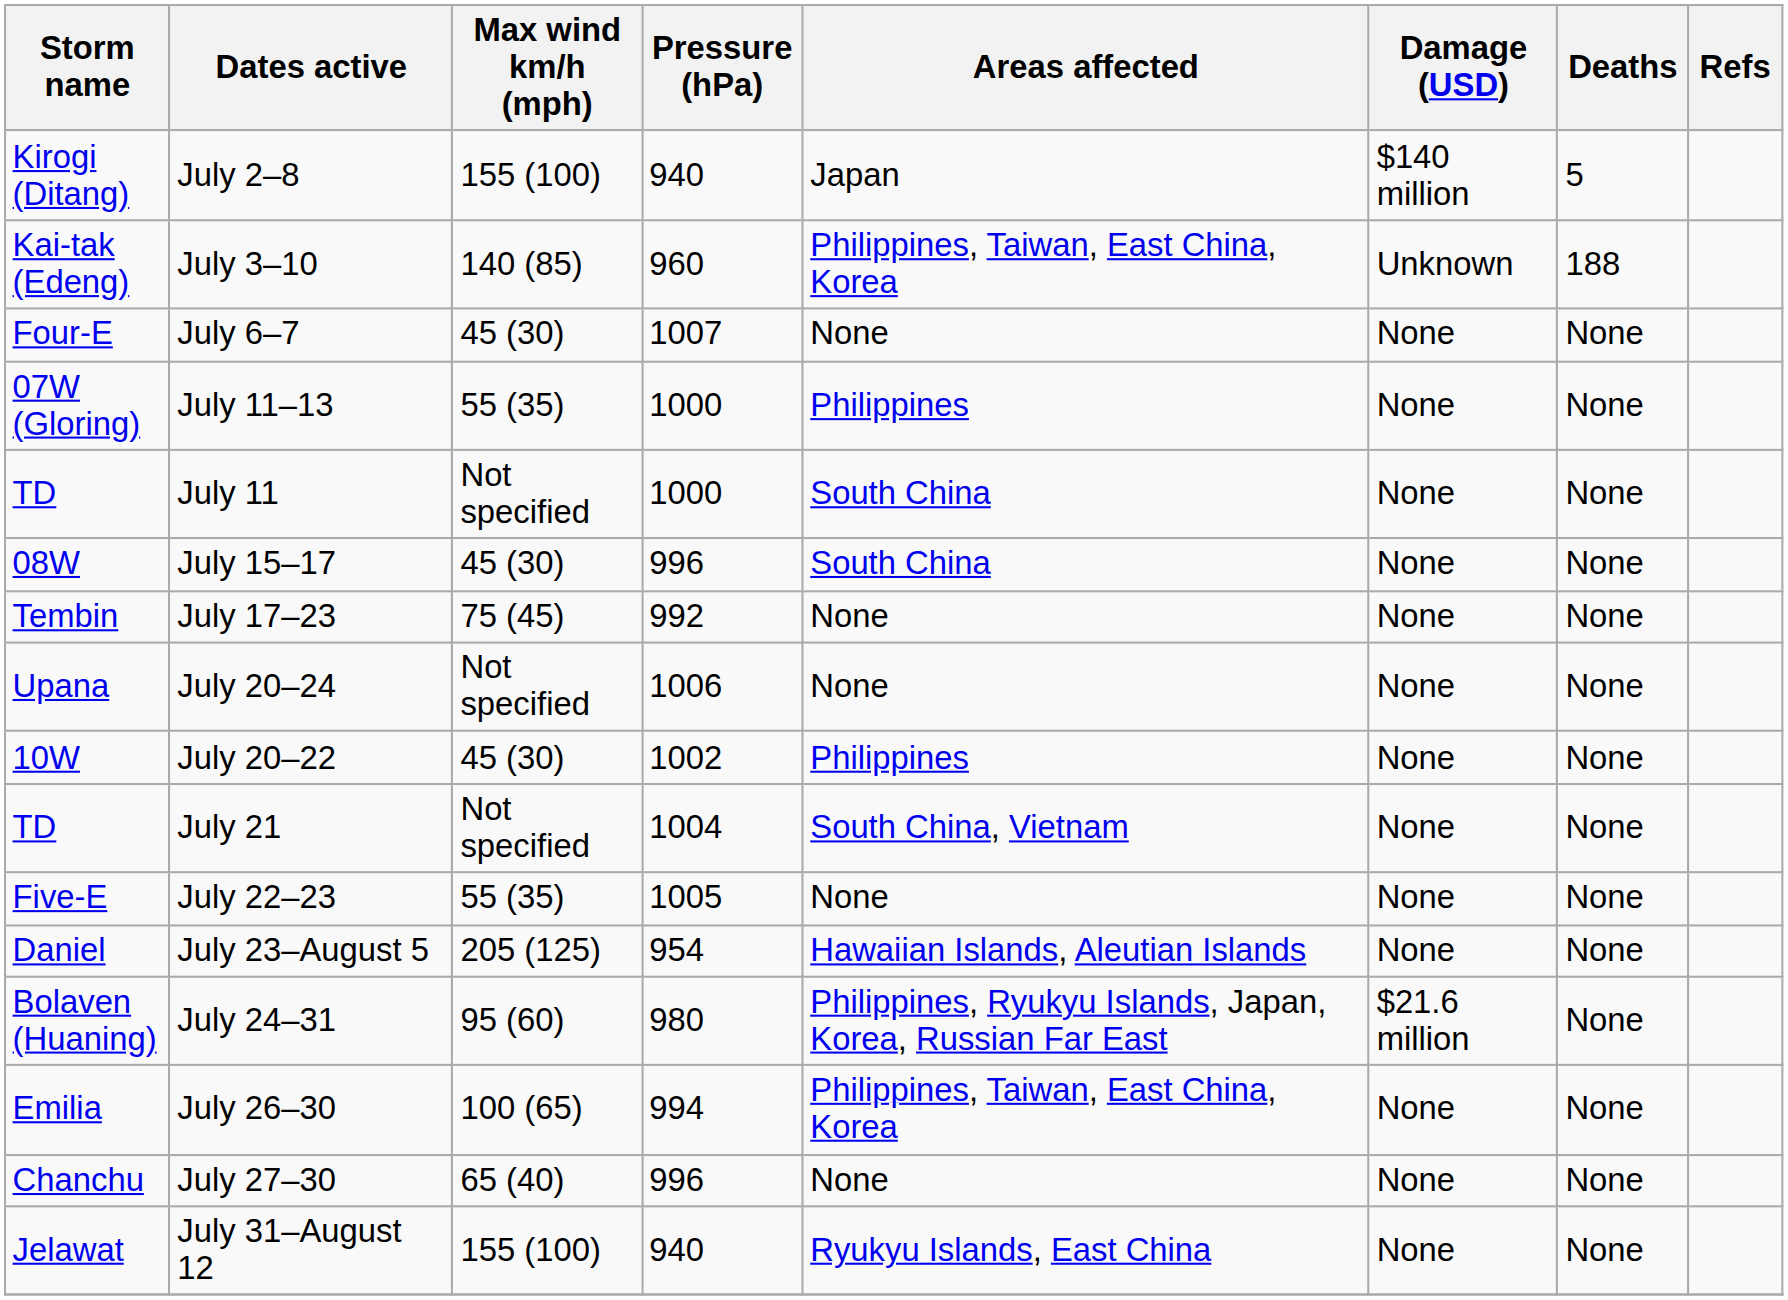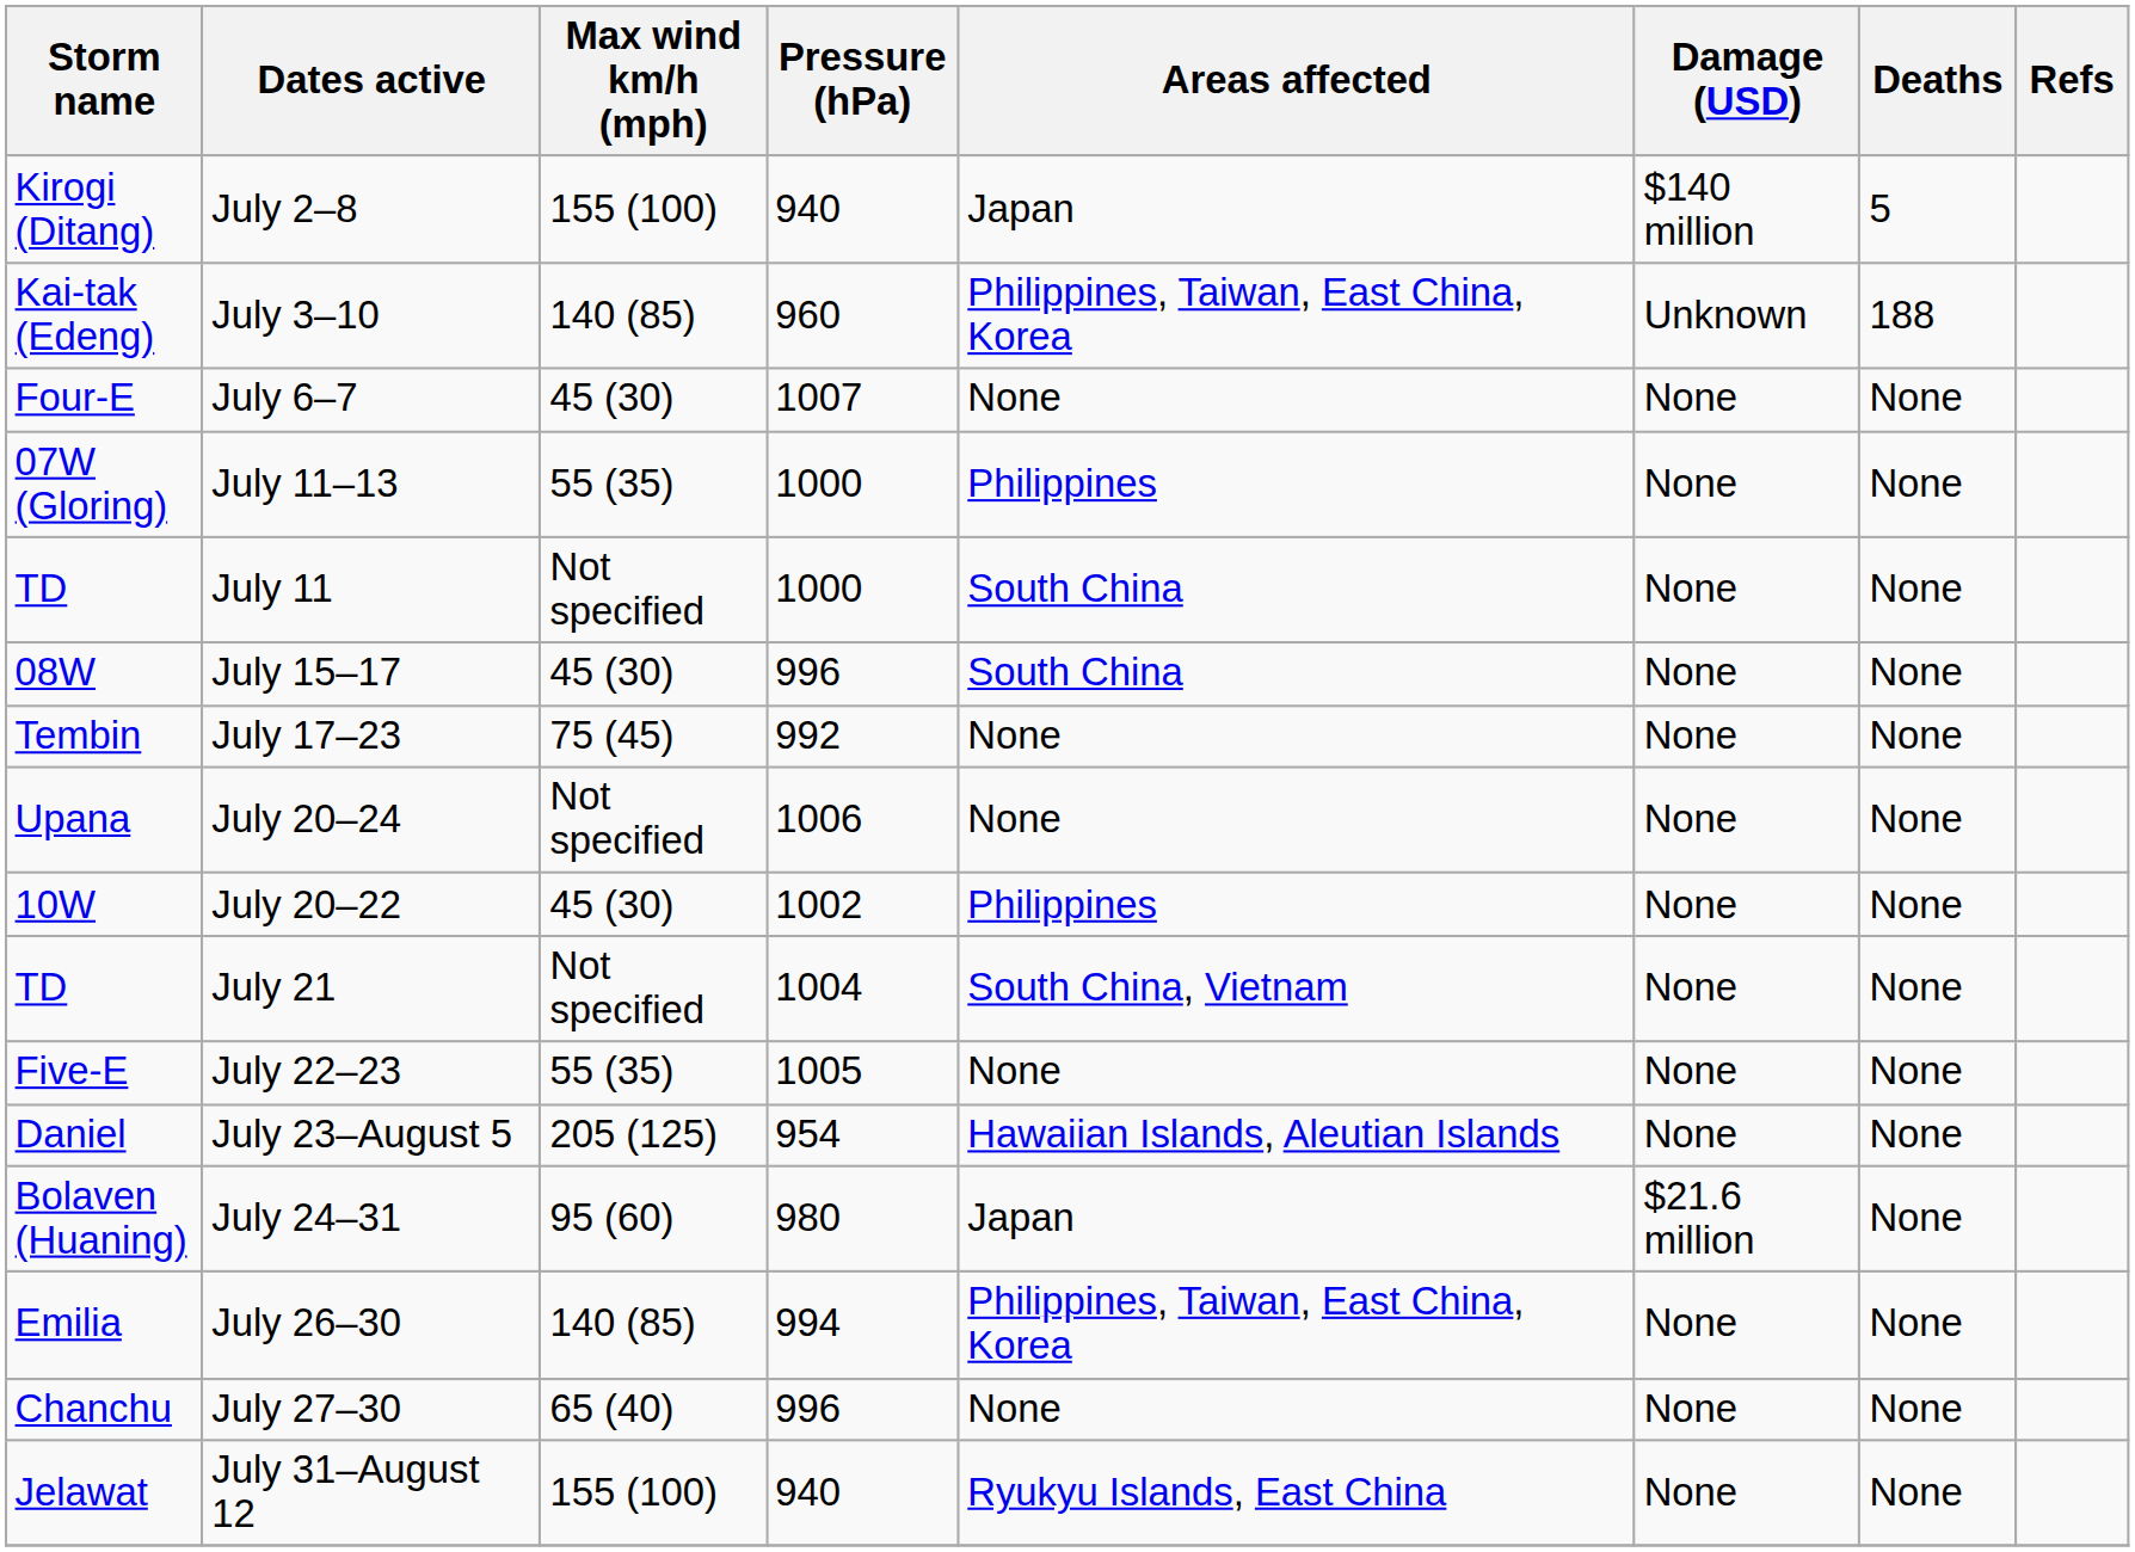July 24–31 | Areas affected: Philippines, Ryukyu Islands, Japan, Korea, Russian Far East -> Japan
July 26–30 | Max wind km/h (mph): 100 (65) -> 140 (85)
